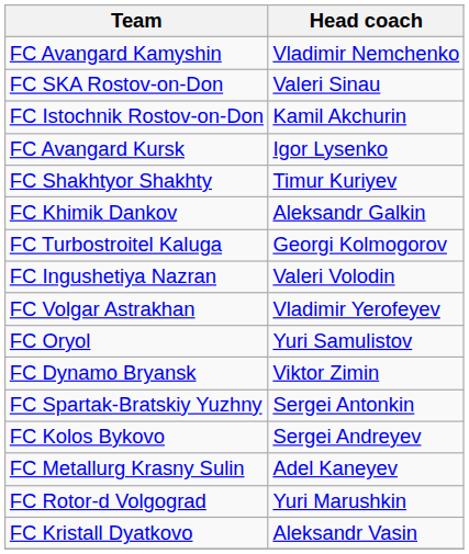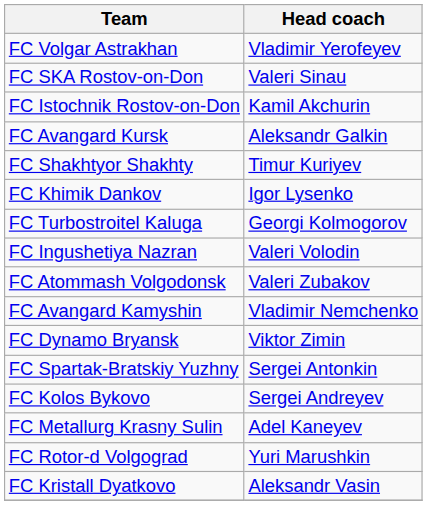rows swapped: FC Volgar Astrakhan <-> FC Avangard Kamyshin
FC Avangard Kursk | Head coach: Igor Lysenko -> Aleksandr Galkin
FC Khimik Dankov | Head coach: Aleksandr Galkin -> Igor Lysenko
+ row: FC Atommash Volgodonsk | Valeri Zubakov
- row: FC Oryol | Yuri Samulistov
